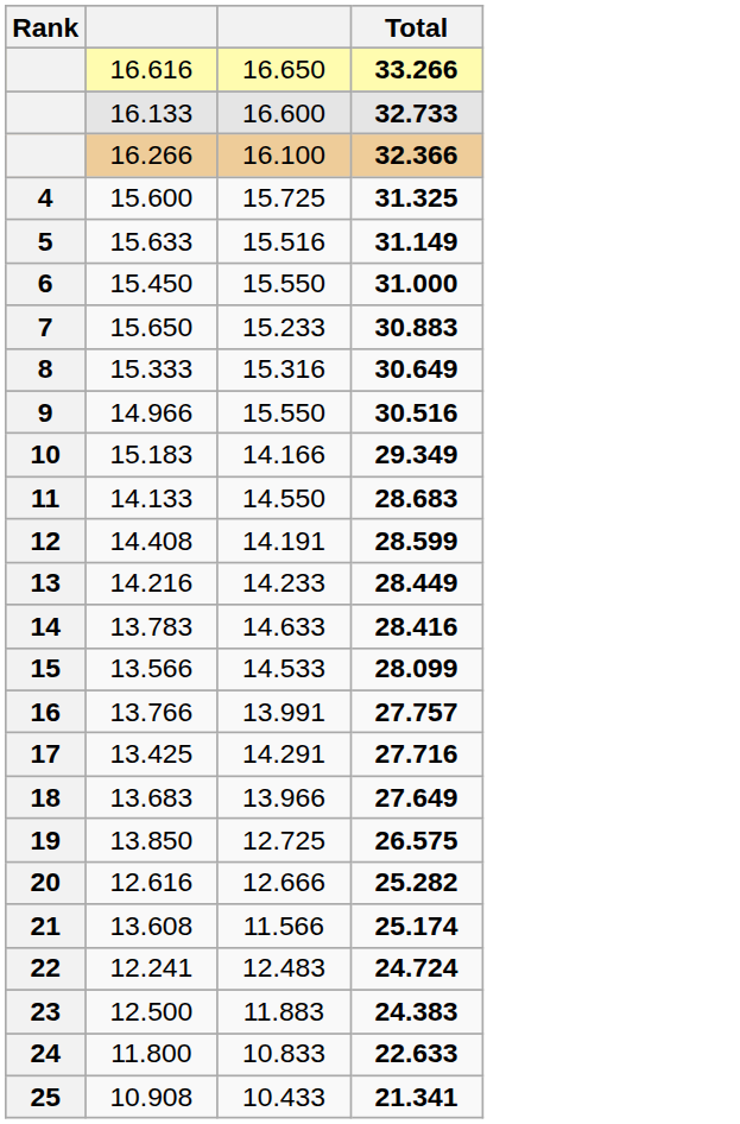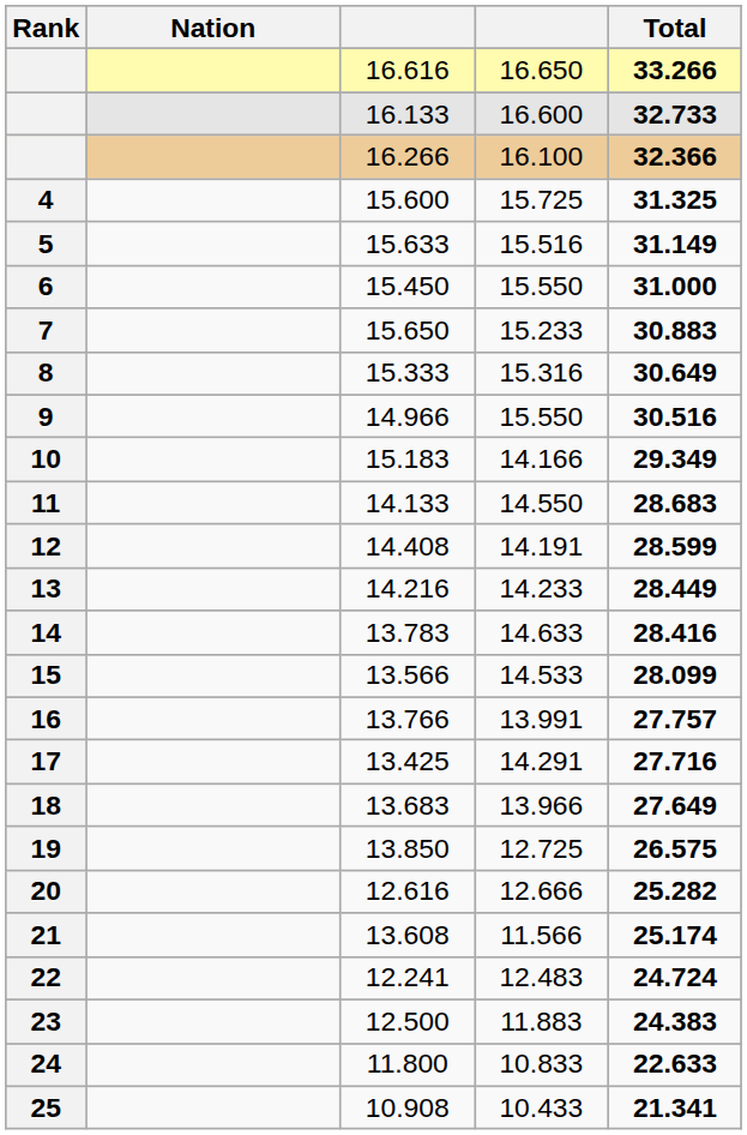+ column: Nation
